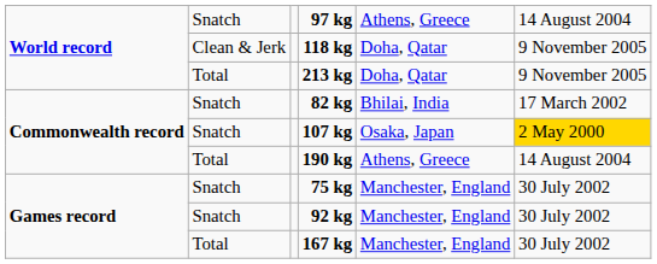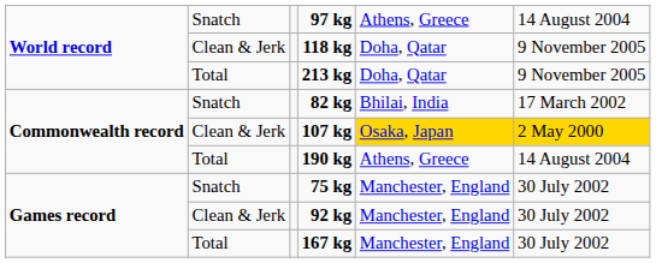107 kg | column 2: Snatch -> Clean & Jerk
107 kg | column 5: no background -> gold background
92 kg | column 2: Snatch -> Clean & Jerk
